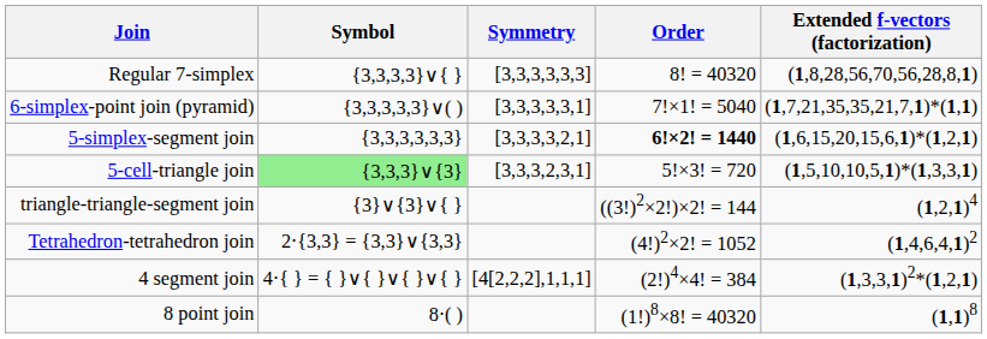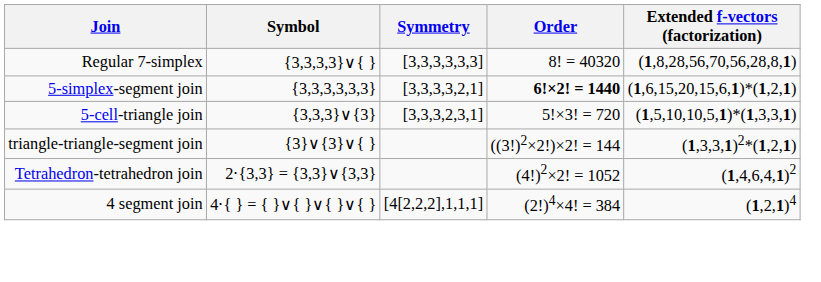- row: 6-simplex-point join (pyramid) | {3,3,3,3,3}∨( ) | [3,3,3,3,3,1] | 7!×1! = 5040 | (1,7,21,35,35,21,7,1)*(1,1)
5-cell-triangle join | Symbol: lightgreen background -> no background
triangle-triangle-segment join | Extended f-vectors (factorization): (1,2,1)4 -> (1,3,3,1)2*(1,2,1)
4 segment join | Extended f-vectors (factorization): (1,3,3,1)2*(1,2,1) -> (1,2,1)4
- row: 8 point join | 8⋅( ) | (1!)8×8! = 40320 | (1,1)8
